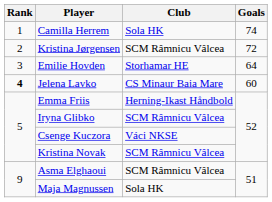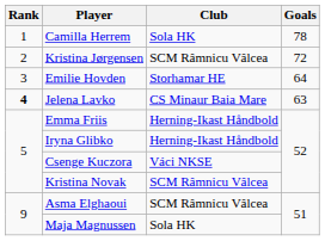Camilla Herrem | Goals: 74 -> 78
Jelena Lavko | Goals: 60 -> 63
Iryna Glibko | Club: SCM Râmnicu Vâlcea -> Herning-Ikast Håndbold
